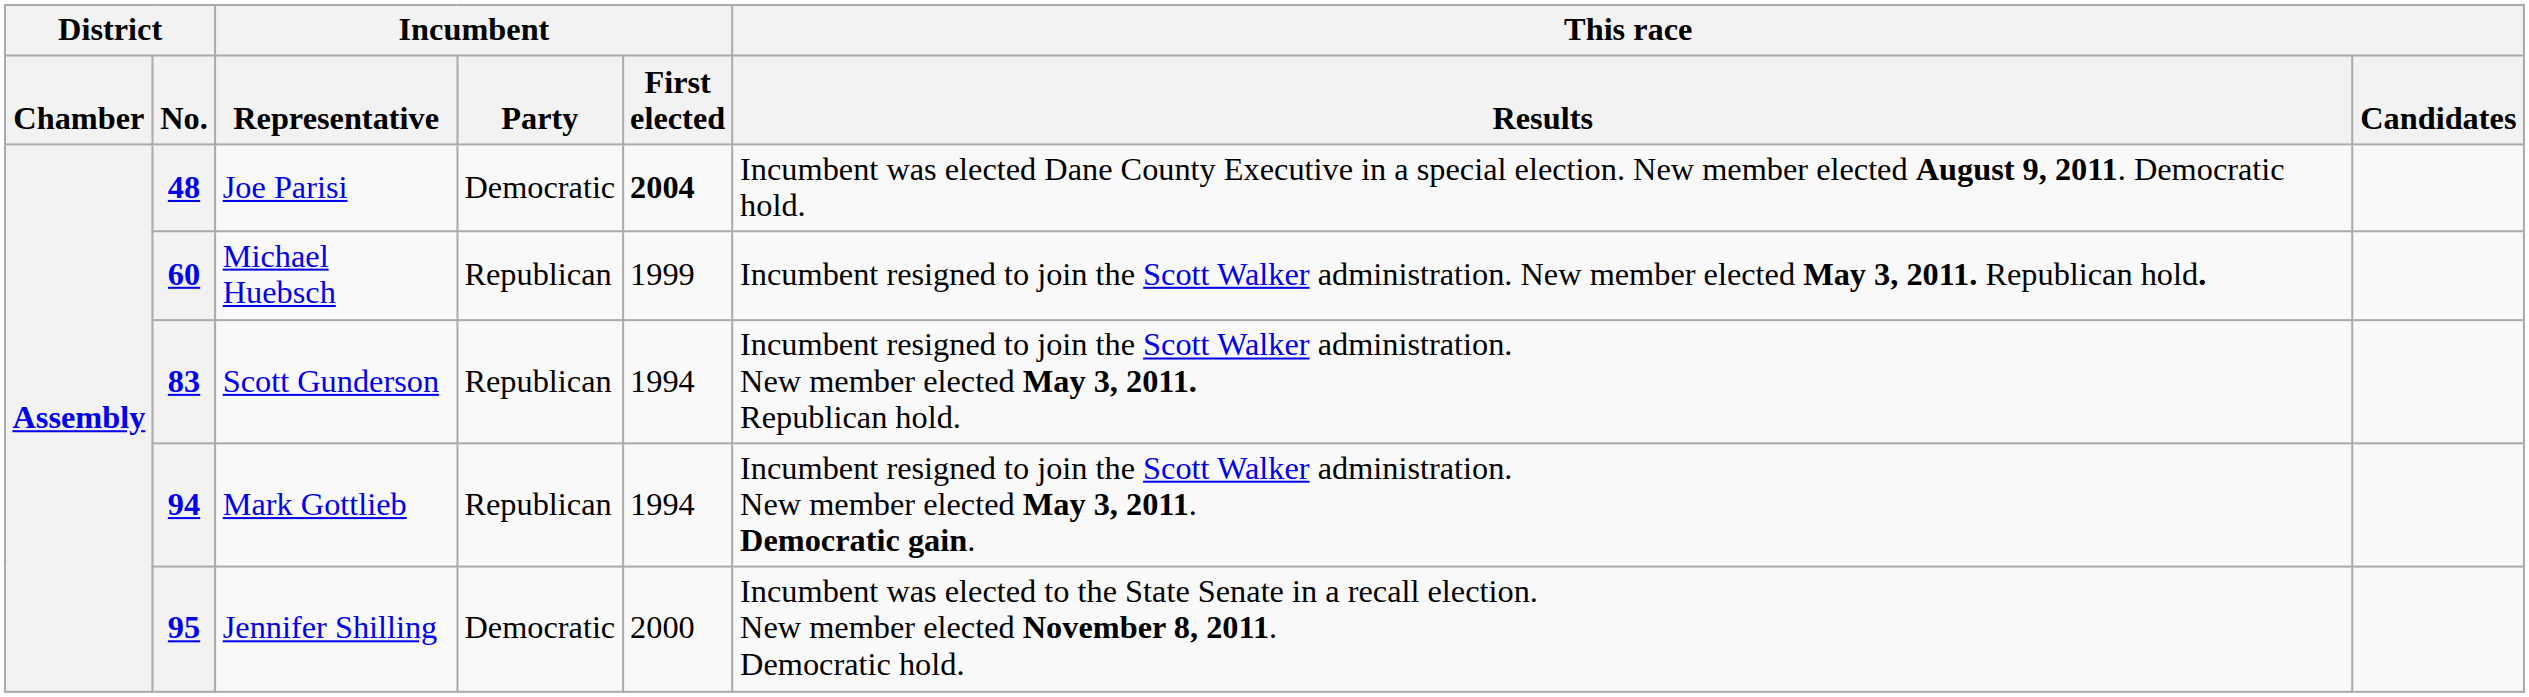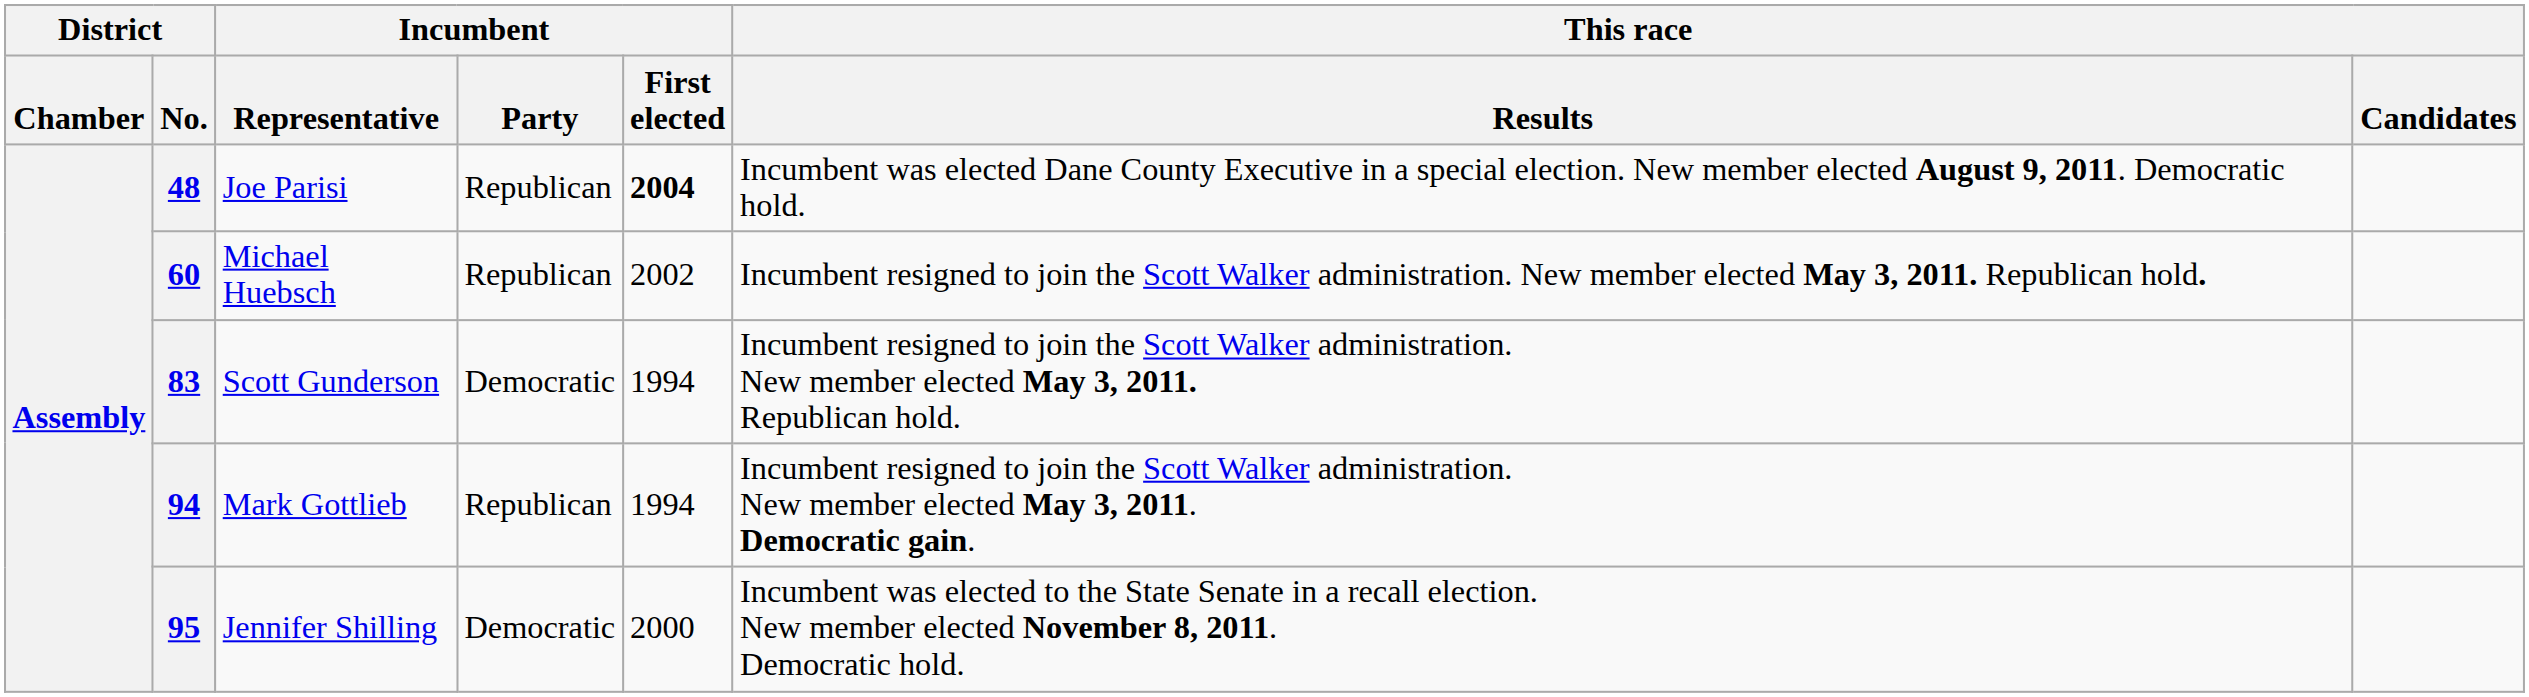48 | Incumbent / Party: Democratic -> Republican
60 | Incumbent / First elected: 1999 -> 2002
83 | Incumbent / Party: Republican -> Democratic
